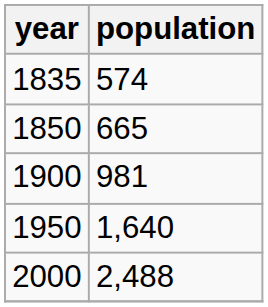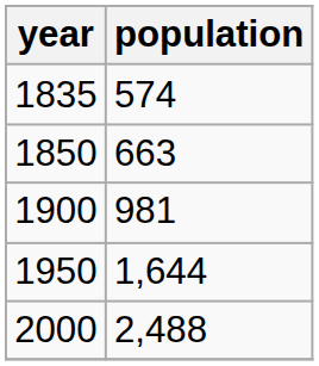1850 | population: 665 -> 663
1950 | population: 1,640 -> 1,644
